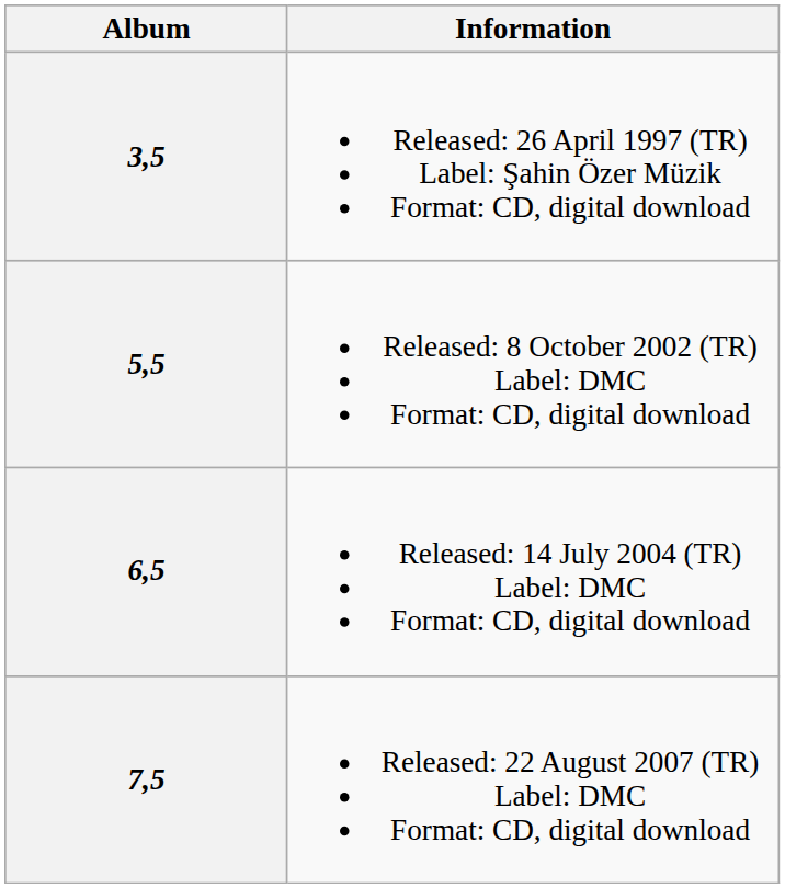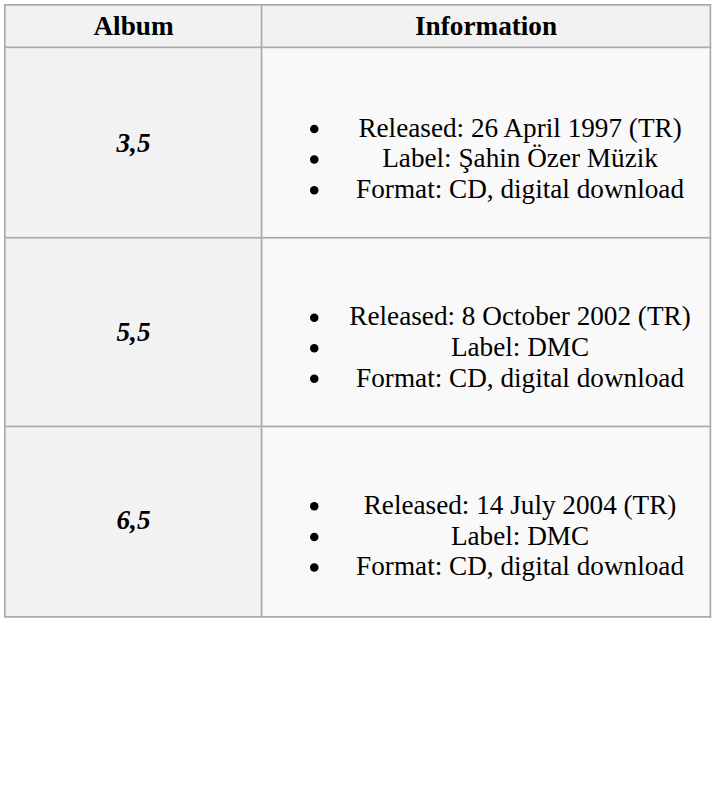- row: 7,5 | Released: 22 August 2007 (TR) Label: DMC Format: CD, digital download
